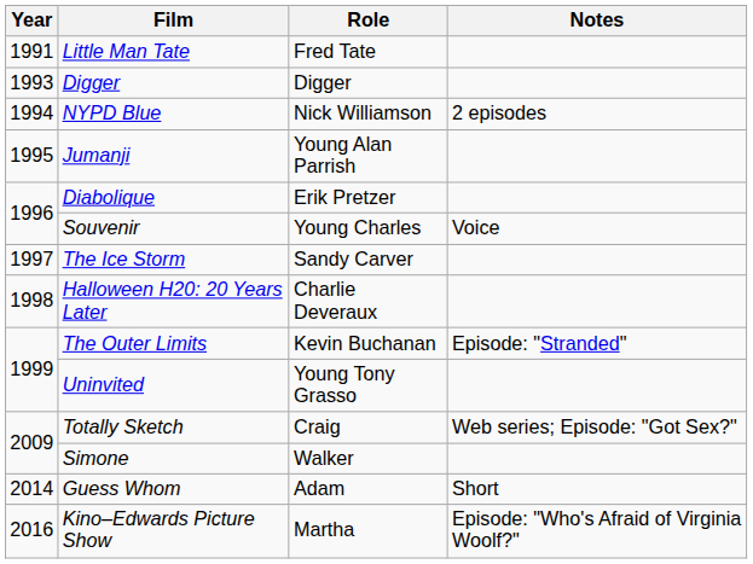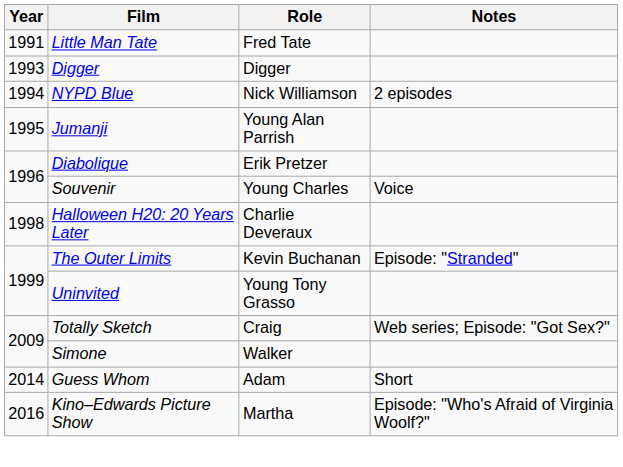- row: 1997 | The Ice Storm | Sandy Carver
